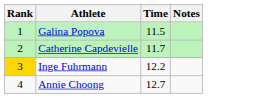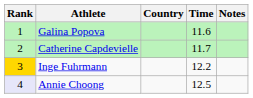+ column: Country
Galina Popova | Time: 11.5 -> 11.6
Annie Choong | Rank: no background -> lavender background
Annie Choong | Time: 12.7 -> 12.5
